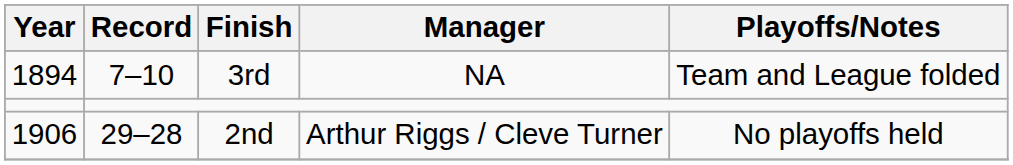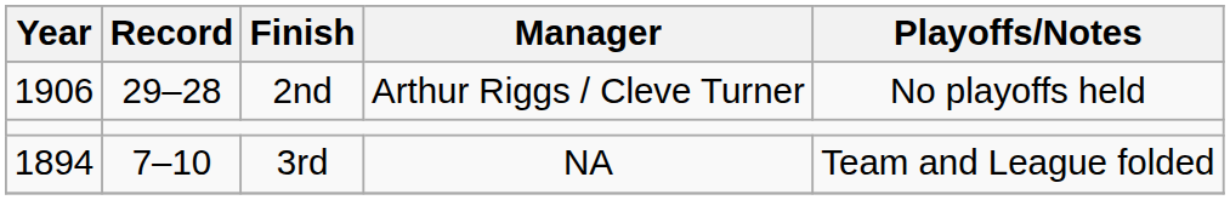rows swapped: 3rd <-> 2nd
